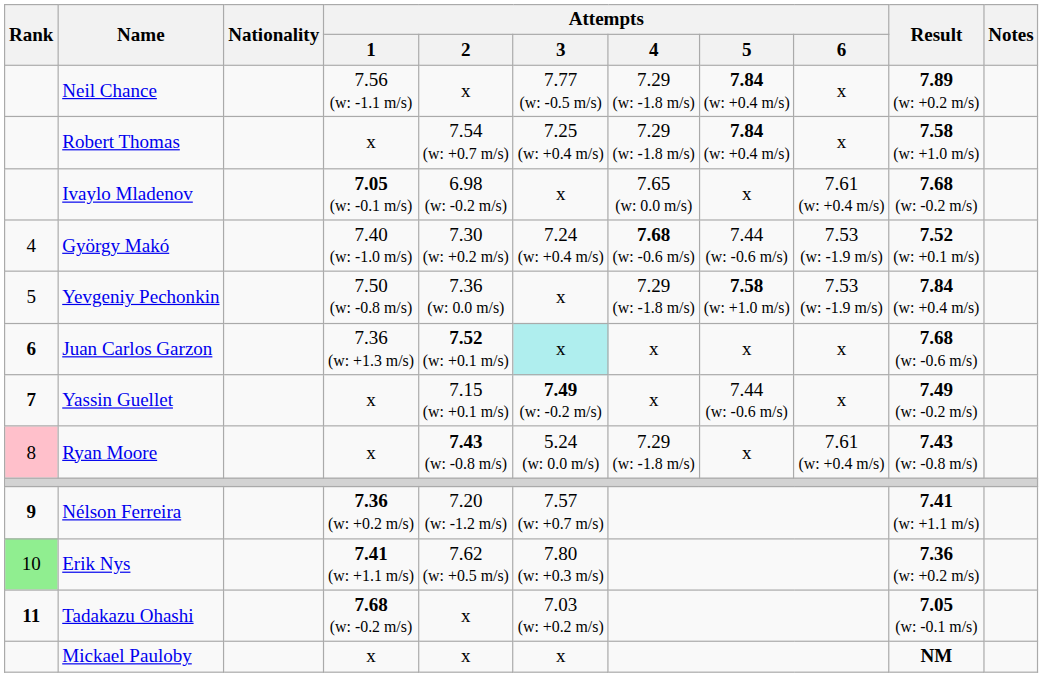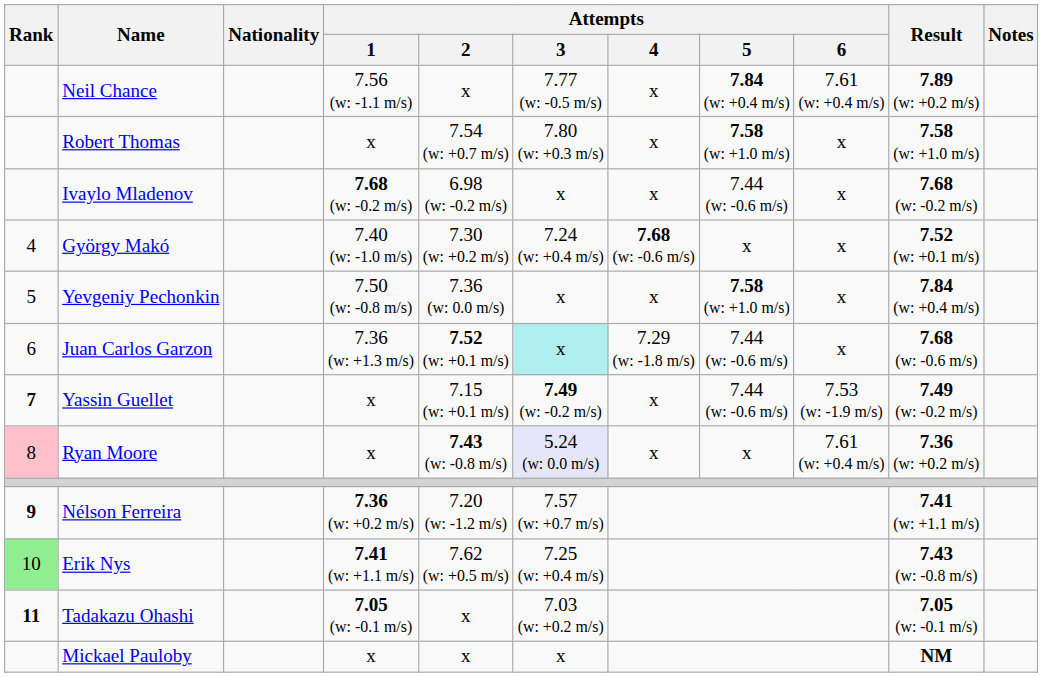Neil Chance | Attempts / 4: 7.29 (w: -1.8 m/s) -> x
Neil Chance | Attempts / 6: x -> 7.61 (w: +0.4 m/s)
Robert Thomas | Attempts / 3: 7.25 (w: +0.4 m/s) -> 7.80 (w: +0.3 m/s)
Robert Thomas | Attempts / 4: 7.29 (w: -1.8 m/s) -> x
Robert Thomas | Attempts / 5: 7.84 (w: +0.4 m/s) -> 7.58 (w: +1.0 m/s)
Ivaylo Mladenov | Attempts / 1: 7.05 (w: -0.1 m/s) -> 7.68 (w: -0.2 m/s)
Ivaylo Mladenov | Attempts / 4: 7.65 (w: 0.0 m/s) -> x
Ivaylo Mladenov | Attempts / 5: x -> 7.44 (w: -0.6 m/s)
Ivaylo Mladenov | Attempts / 6: 7.61 (w: +0.4 m/s) -> x
György Makó | Attempts / 5: 7.44 (w: -0.6 m/s) -> x
György Makó | Attempts / 6: 7.53 (w: -1.9 m/s) -> x
Yevgeniy Pechonkin | Attempts / 4: 7.29 (w: -1.8 m/s) -> x
Yevgeniy Pechonkin | Attempts / 6: 7.53 (w: -1.9 m/s) -> x
Juan Carlos Garzon | Rank: bold -> normal
Juan Carlos Garzon | Attempts / 4: x -> 7.29 (w: -1.8 m/s)
Juan Carlos Garzon | Attempts / 5: x -> 7.44 (w: -0.6 m/s)
Yassin Guellet | Attempts / 6: x -> 7.53 (w: -1.9 m/s)
Ryan Moore | Attempts / 3: no background -> lavender background
Ryan Moore | Attempts / 4: 7.29 (w: -1.8 m/s) -> x
Ryan Moore | Result: 7.43 (w: -0.8 m/s) -> 7.36 (w: +0.2 m/s)
Erik Nys | Attempts / 3: 7.80 (w: +0.3 m/s) -> 7.25 (w: +0.4 m/s)
Erik Nys | Result: 7.36 (w: +0.2 m/s) -> 7.43 (w: -0.8 m/s)
Tadakazu Ohashi | Attempts / 1: 7.68 (w: -0.2 m/s) -> 7.05 (w: -0.1 m/s)
